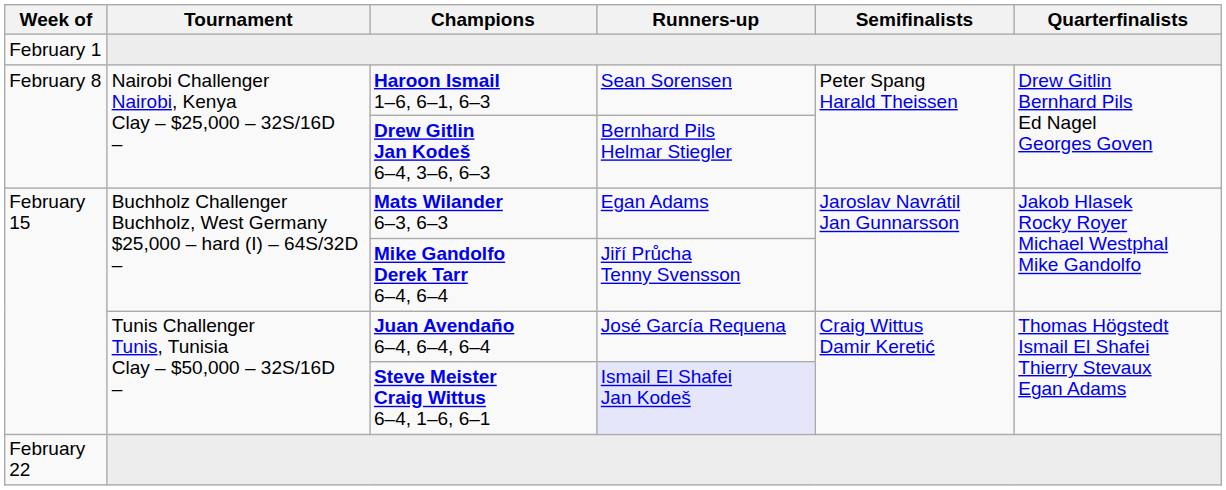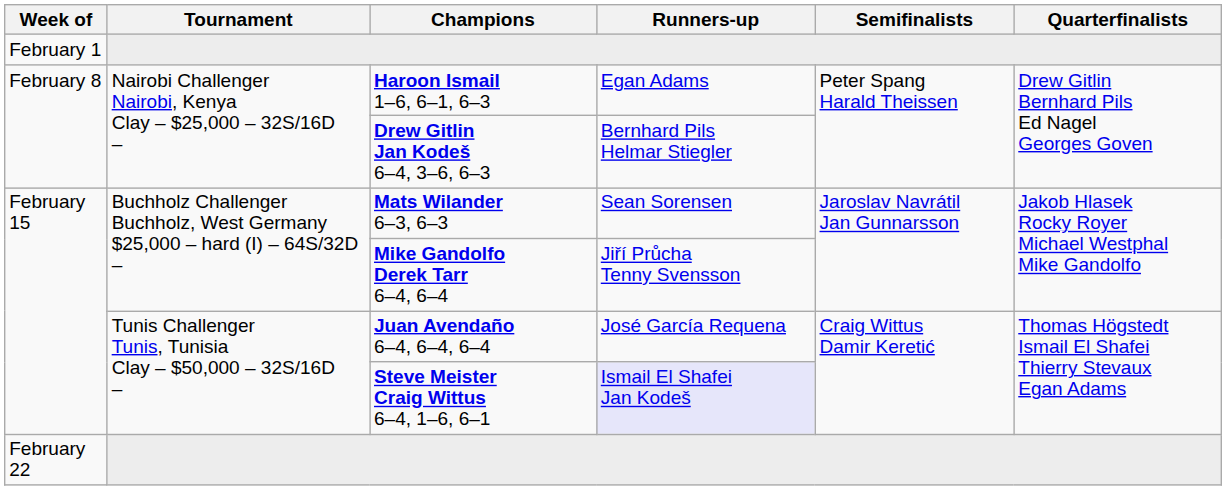Haroon Ismail 1–6, 6–1, 6–3 | Runners-up: Sean Sorensen -> Egan Adams
Mats Wilander 6–3, 6–3 | Runners-up: Egan Adams -> Sean Sorensen
